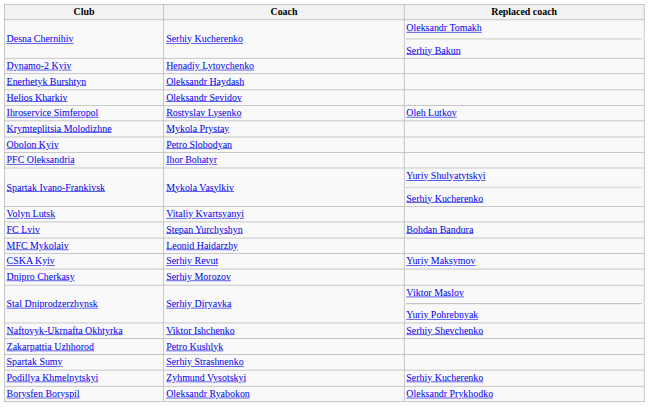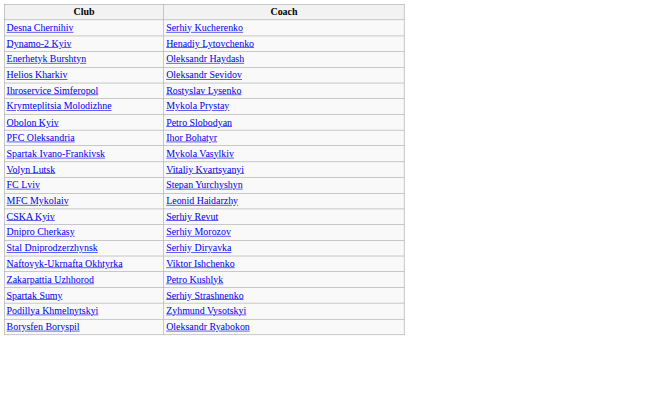- column: Replaced coach | Oleksandr Tomakh Serhiy Bakun | Oleh Lutkov | Yuriy Shulyatytskyi Serhiy Kucherenko | Bohdan Bandura | Yuriy Maksymov | Viktor Maslov Yuriy Pohrebnyak | Serhiy Shevchenko | Serhiy Kucherenko | Oleksandr Prykhodko
